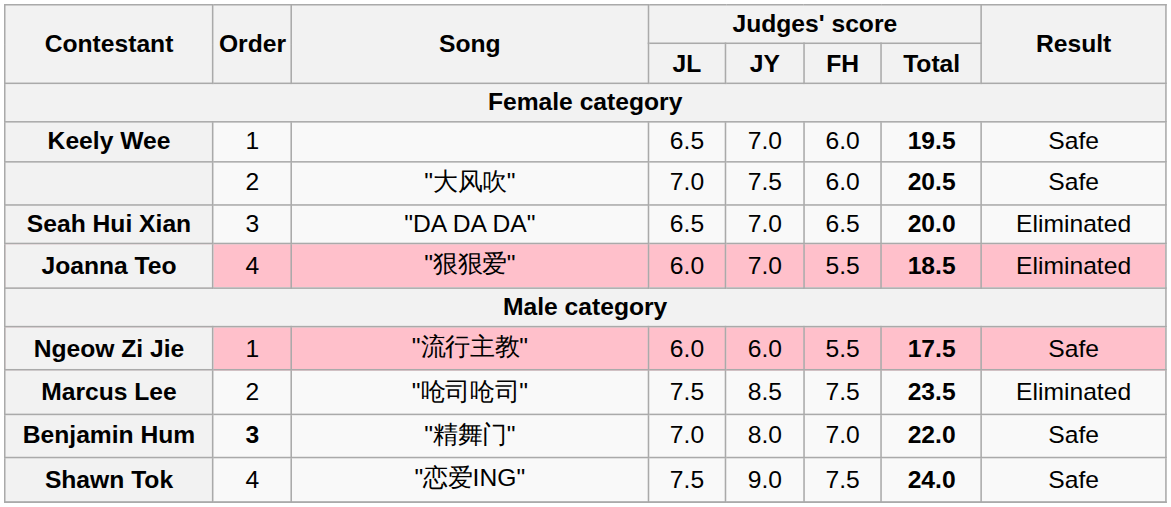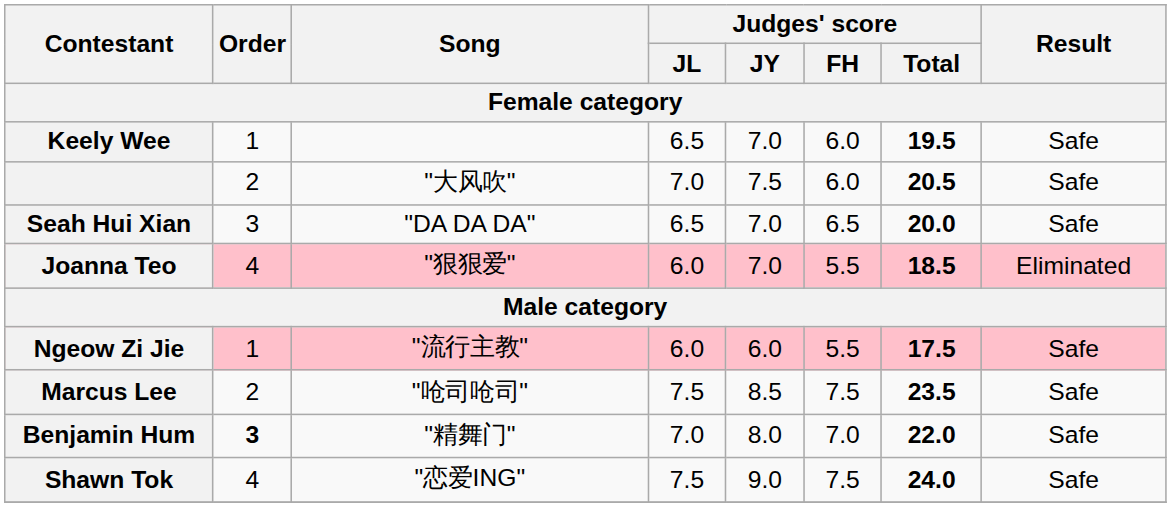Seah Hui Xian | Result: Eliminated -> Safe
Marcus Lee | Result: Eliminated -> Safe
